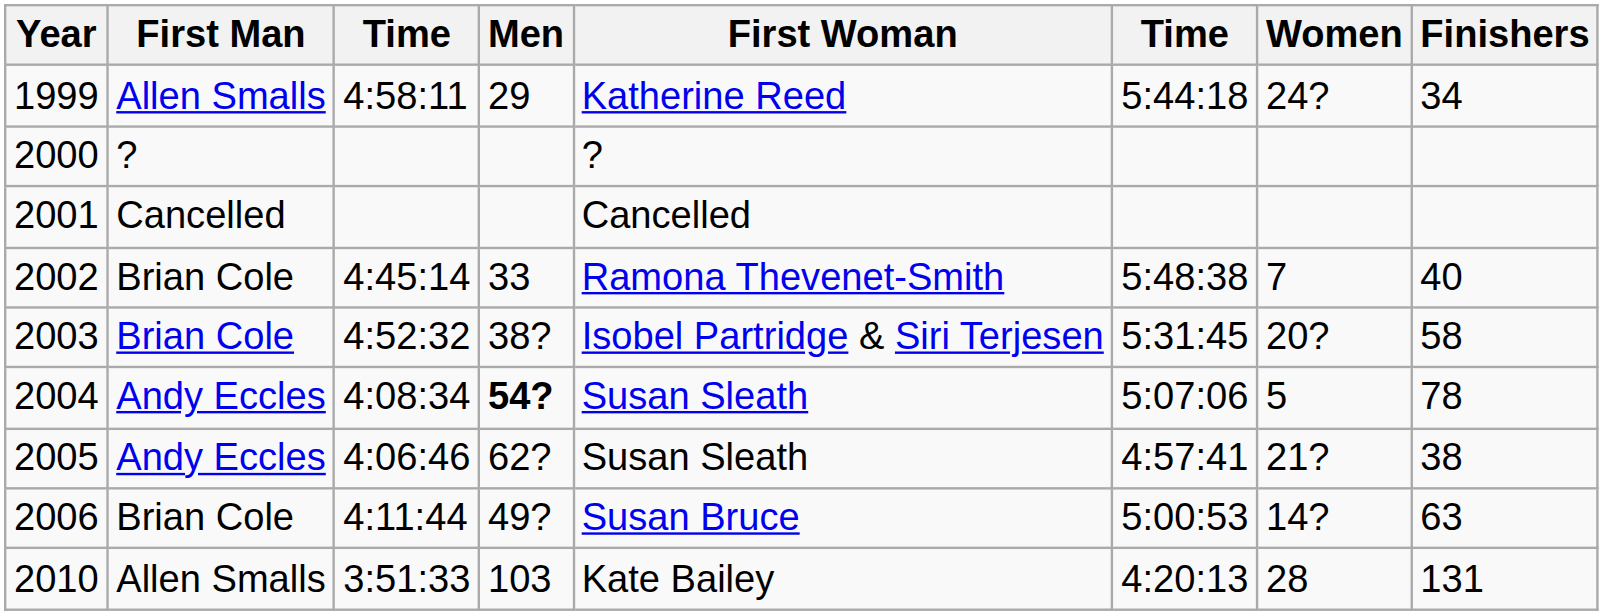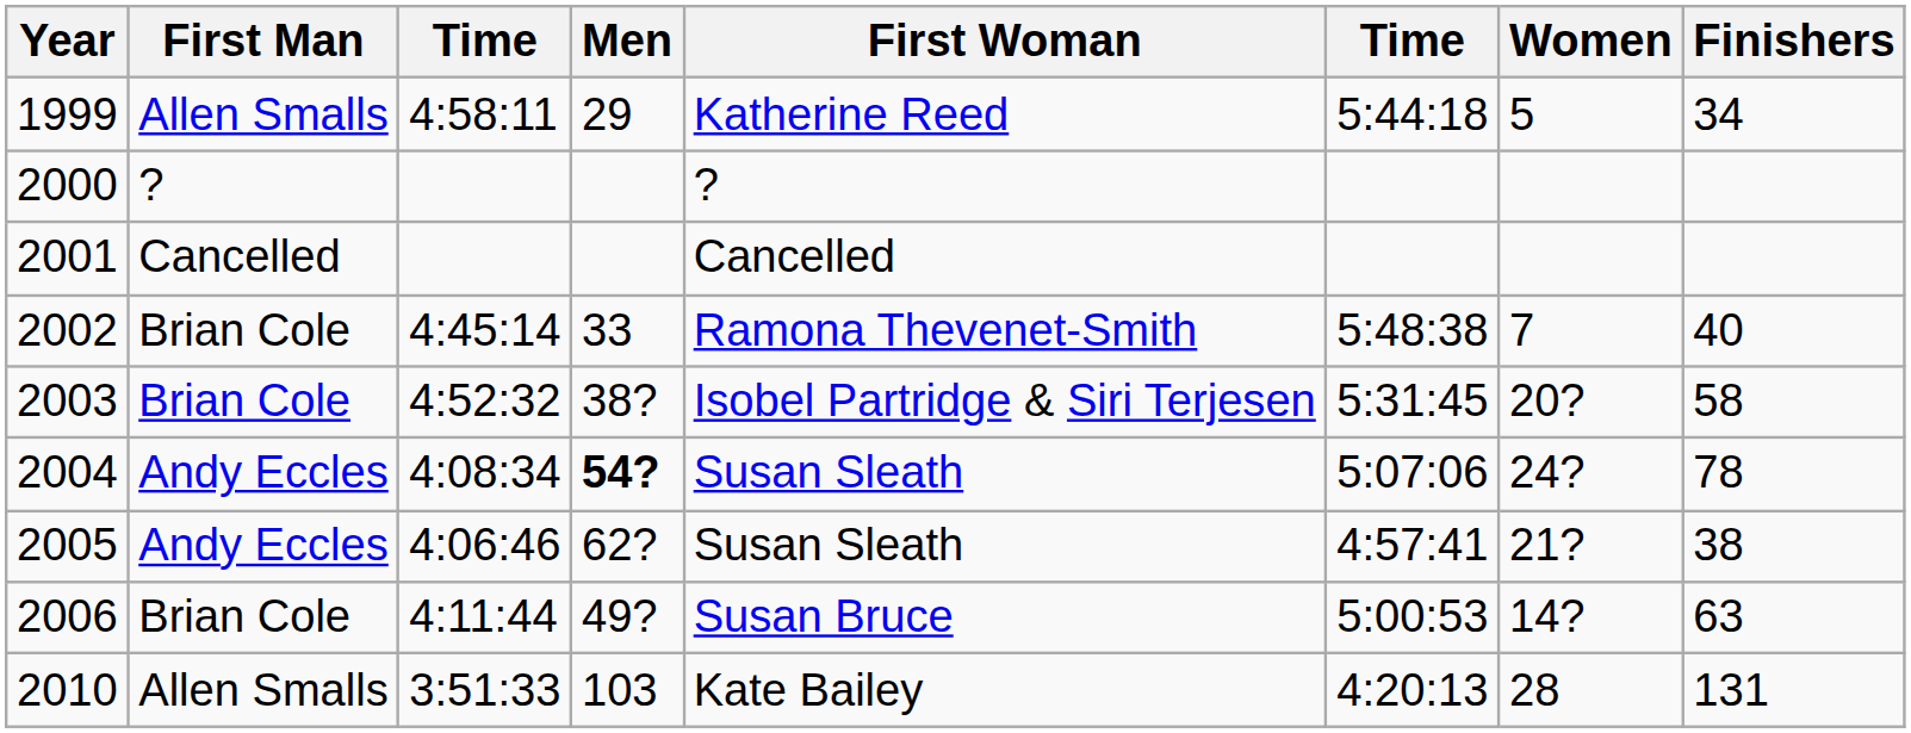1999 | Women: 24? -> 5
2004 | Women: 5 -> 24?
